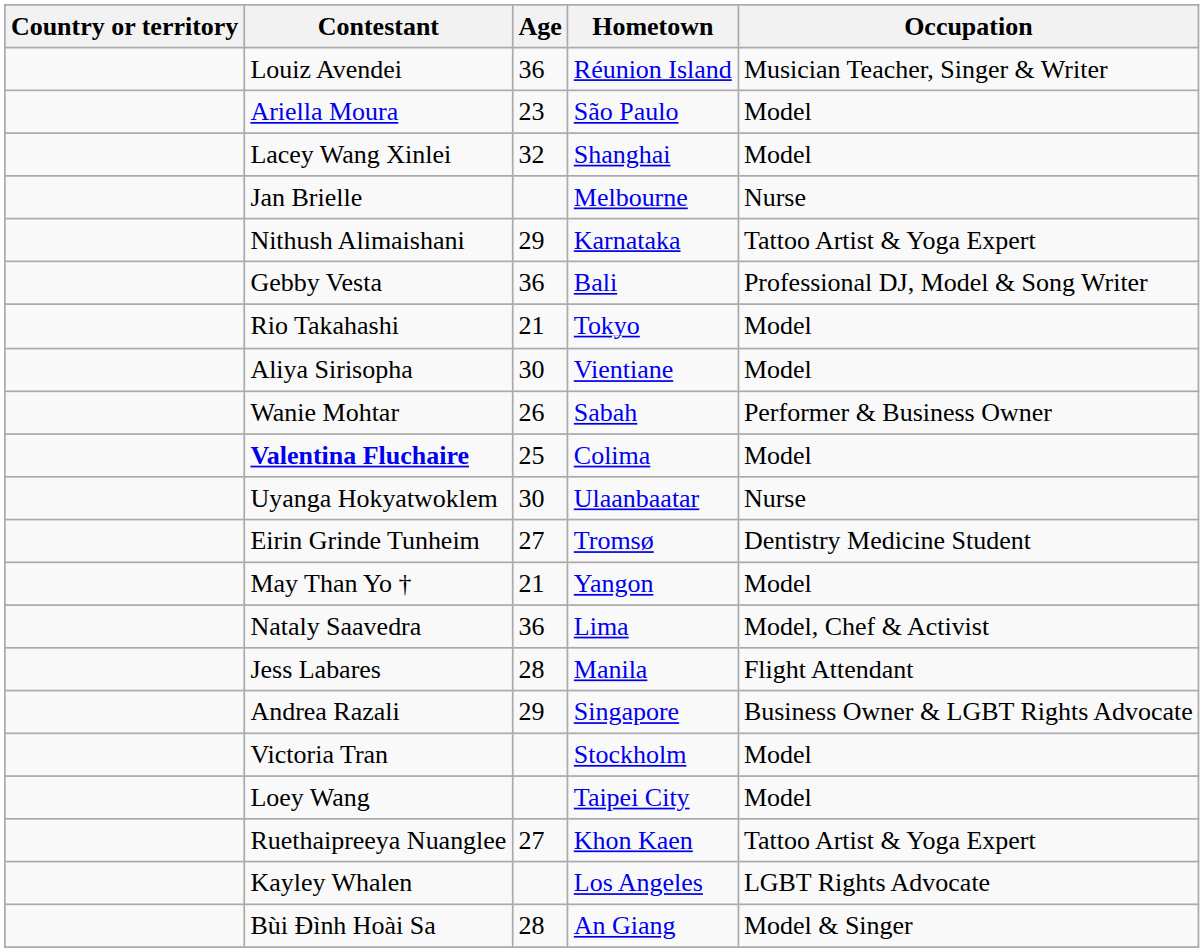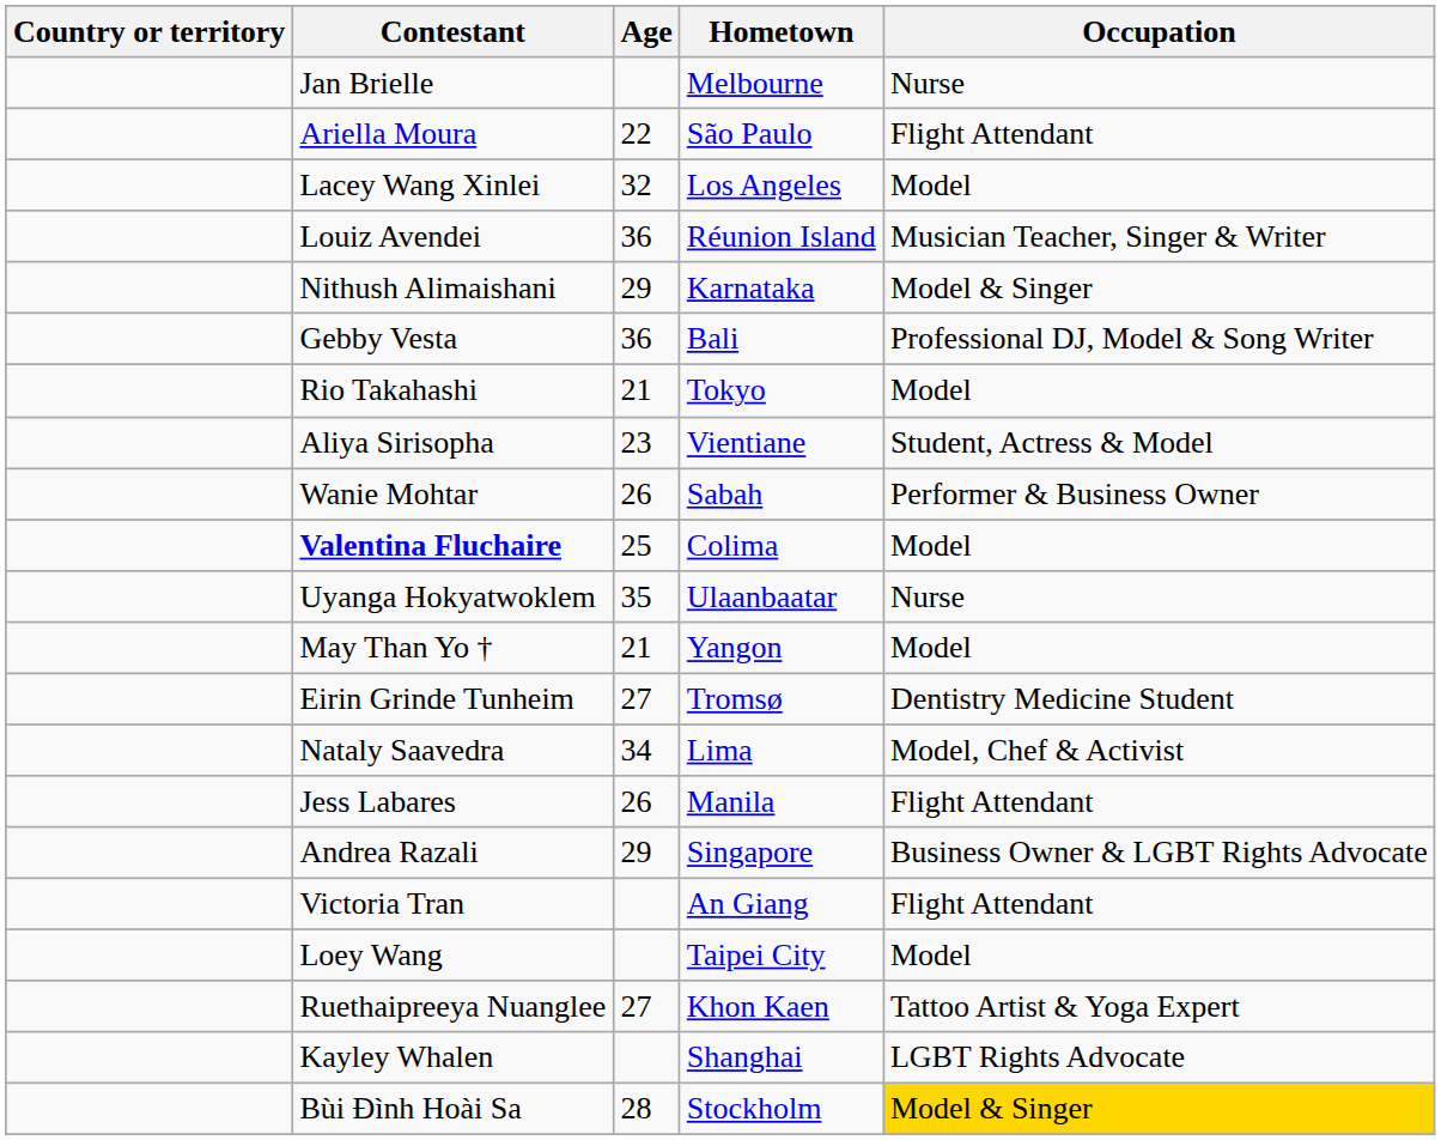rows swapped: Jan Brielle <-> Louiz Avendei
Ariella Moura | Age: 23 -> 22
Ariella Moura | Occupation: Model -> Flight Attendant
Lacey Wang Xinlei | Hometown: Shanghai -> Los Angeles
Nithush Alimaishani | Occupation: Tattoo Artist & Yoga Expert -> Model & Singer
Aliya Sirisopha | Age: 30 -> 23
Aliya Sirisopha | Occupation: Model -> Student, Actress & Model
Uyanga Hokyatwoklem | Age: 30 -> 35
rows swapped: May Than Yo † <-> Eirin Grinde Tunheim
Nataly Saavedra | Age: 36 -> 34
Jess Labares | Age: 28 -> 26
Victoria Tran | Hometown: Stockholm -> An Giang
Victoria Tran | Occupation: Model -> Flight Attendant
Kayley Whalen | Hometown: Los Angeles -> Shanghai
Bùi Đình Hoài Sa | Hometown: An Giang -> Stockholm
Bùi Đình Hoài Sa | Occupation: no background -> gold background
